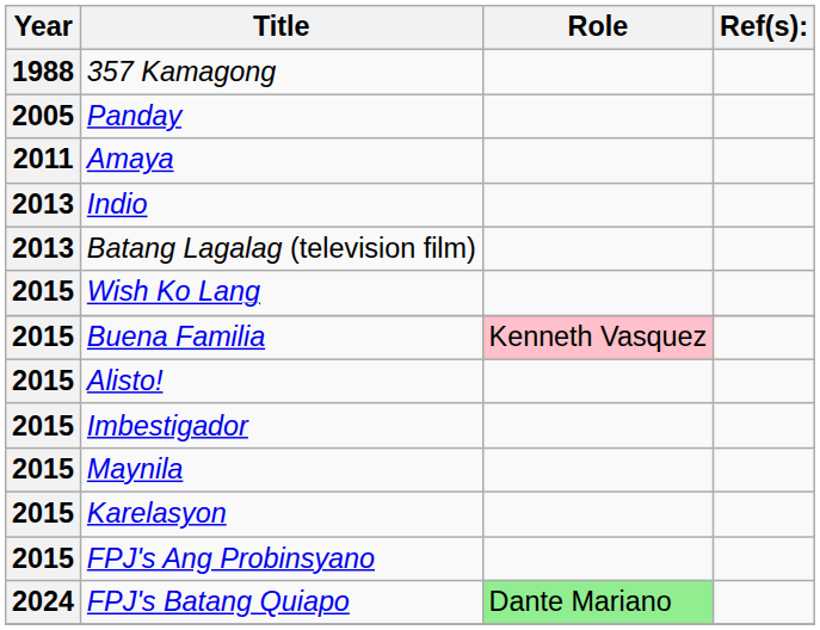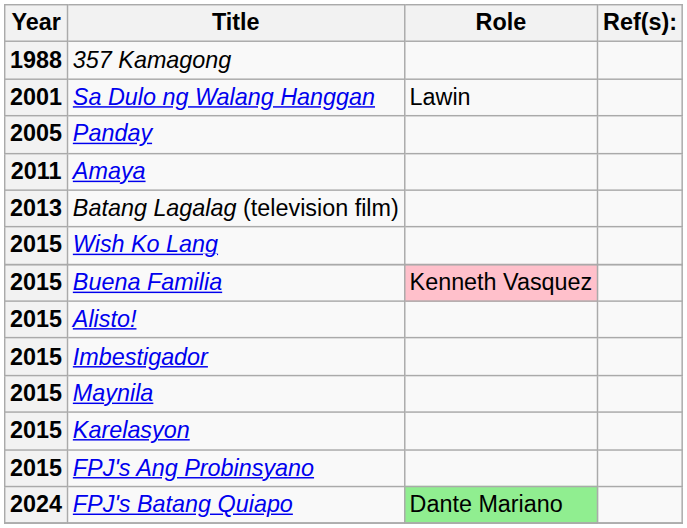+ row: 2001 | Sa Dulo ng Walang Hanggan | Lawin
- row: 2013 | Indio
